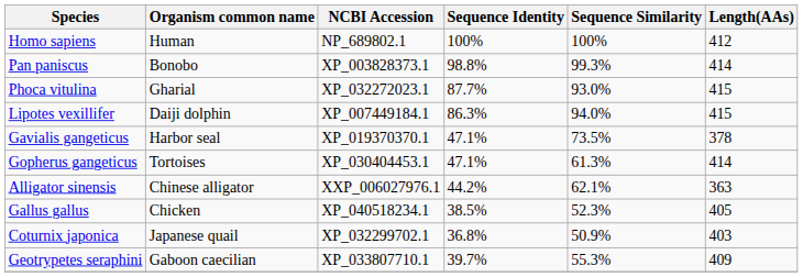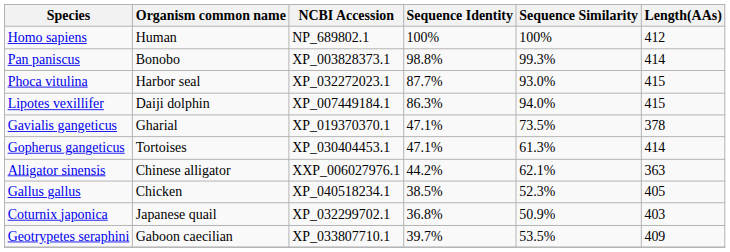Phoca vitulina | Organism common name: Gharial -> Harbor seal
Gavialis gangeticus | Organism common name: Harbor seal -> Gharial
Geotrypetes seraphini | Sequence Similarity: 55.3% -> 53.5%
